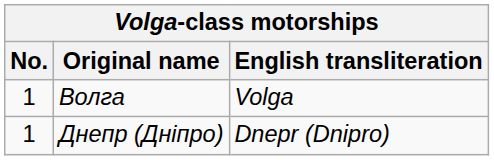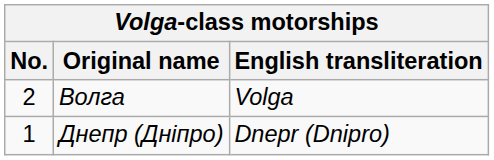Волга | No.: 1 -> 2
